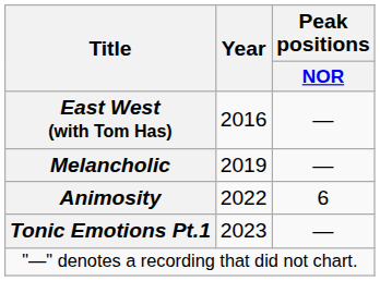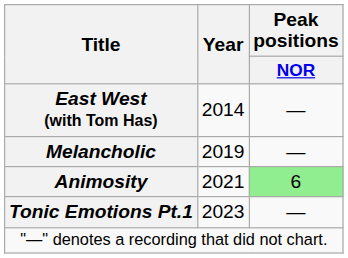East West (with Tom Has) | Year: 2016 -> 2014
Animosity | Year: 2022 -> 2021
Animosity | Peak positions / NOR: no background -> lightgreen background
